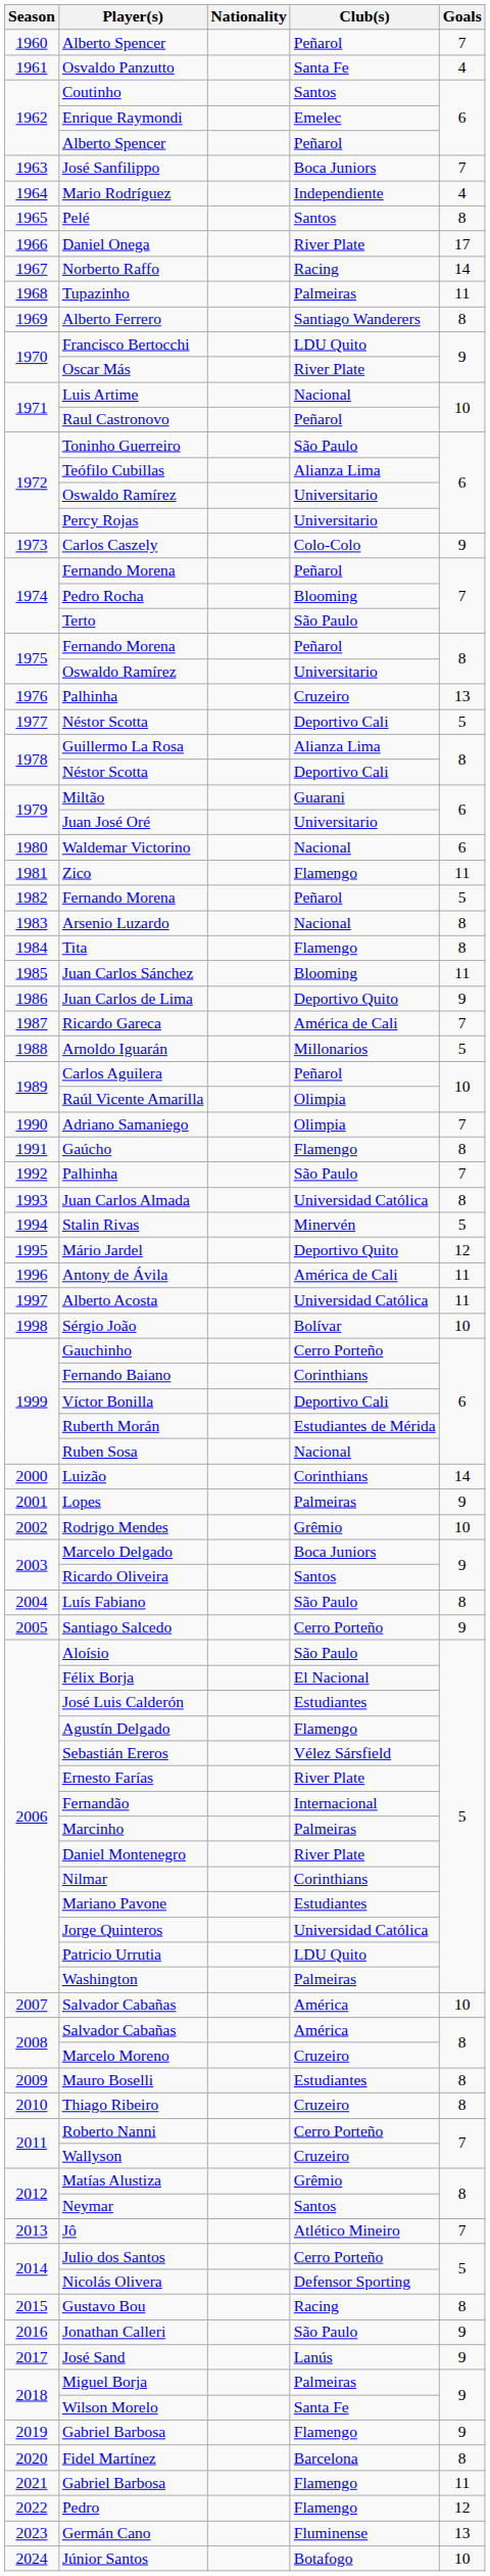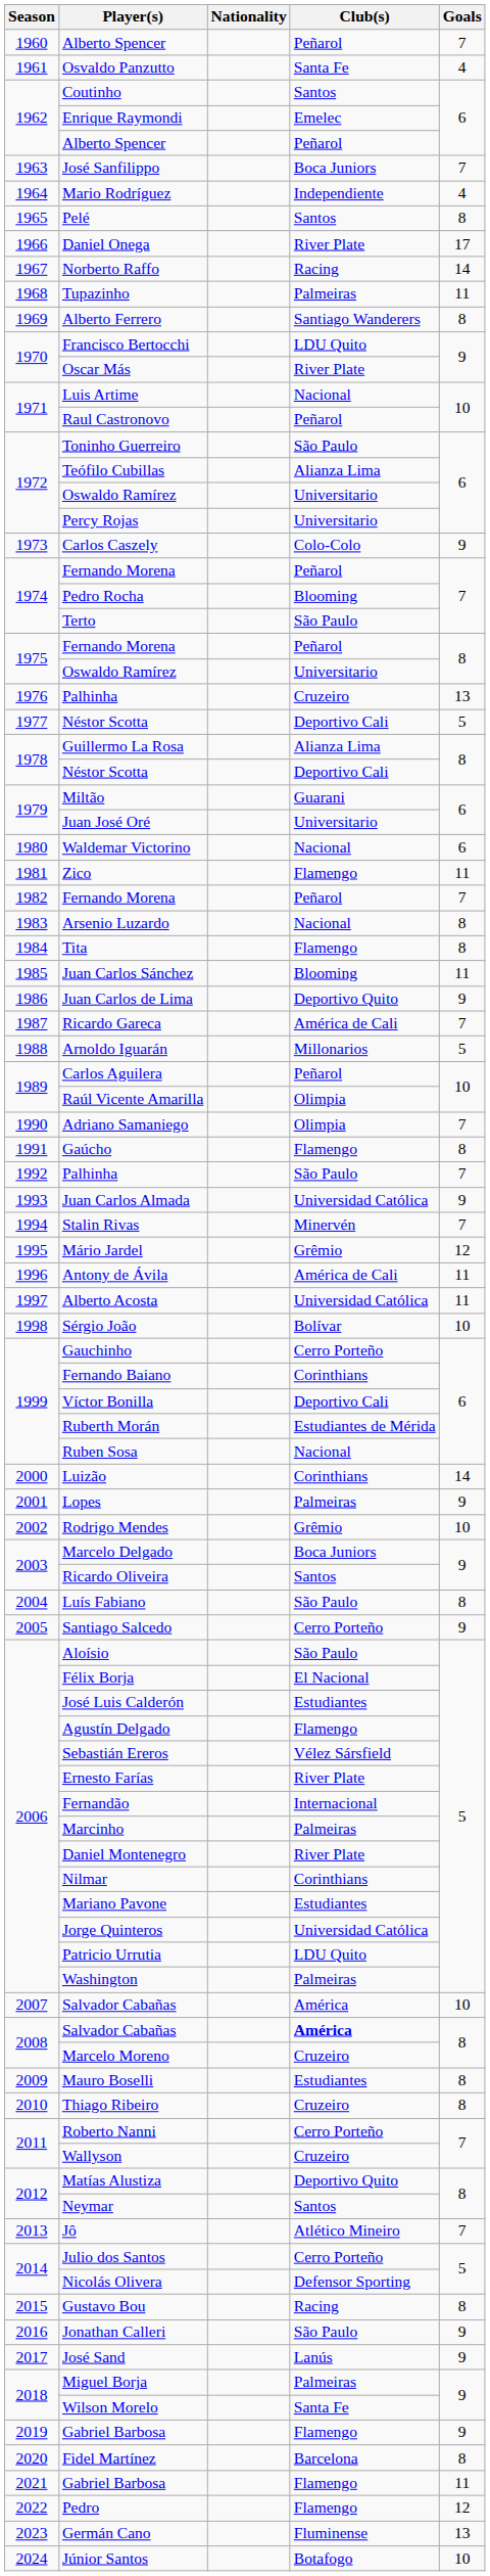1982 / Fernando Morena | Goals: 5 -> 7
Juan Carlos Almada | Goals: 8 -> 9
Stalin Rivas | Goals: 5 -> 7
Mário Jardel | Club(s): Deportivo Quito -> Grêmio
2008 / Salvador Cabañas | Club(s): normal -> bold
Matías Alustiza | Club(s): Grêmio -> Deportivo Quito
